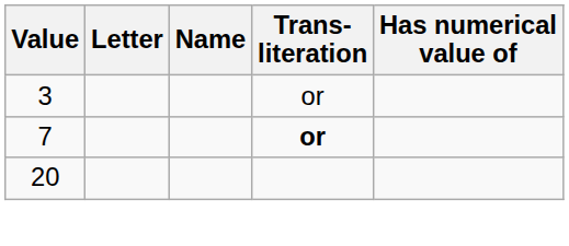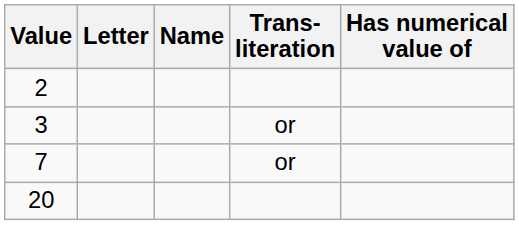+ row: 2
7 | Trans- literation: bold -> normal
